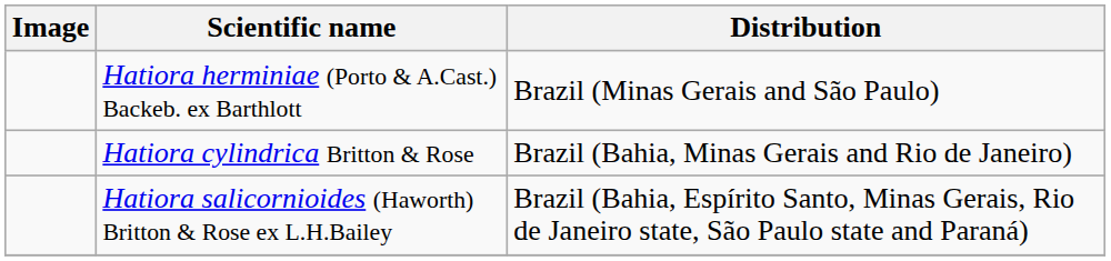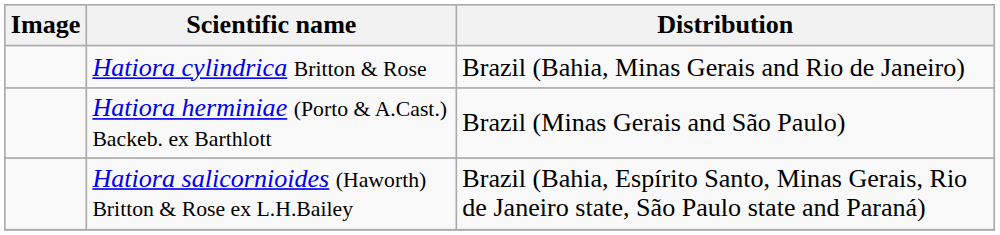rows swapped: Hatiora cylindrica Britton & Rose <-> Hatiora herminiae (Porto & A.Cast.) Backeb. ex Barthlott
